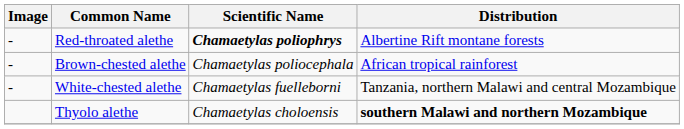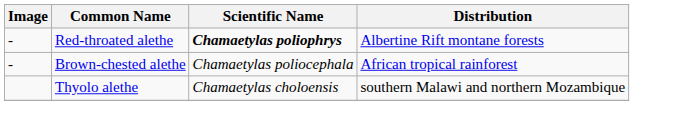- row: - | White-chested alethe | Chamaetylas fuelleborni | Tanzania, northern Malawi and central Mozambique
Thyolo alethe | Distribution: bold -> normal
